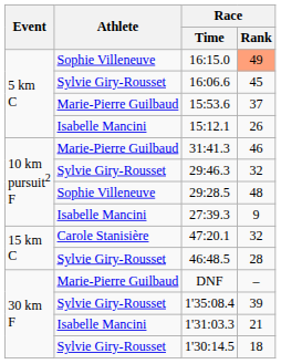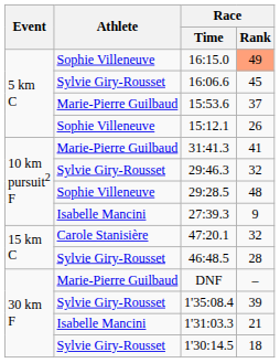15:12.1 | Athlete: Isabelle Mancini -> Sophie Villeneuve
31:41.3 | Race / Rank: 46 -> 41
